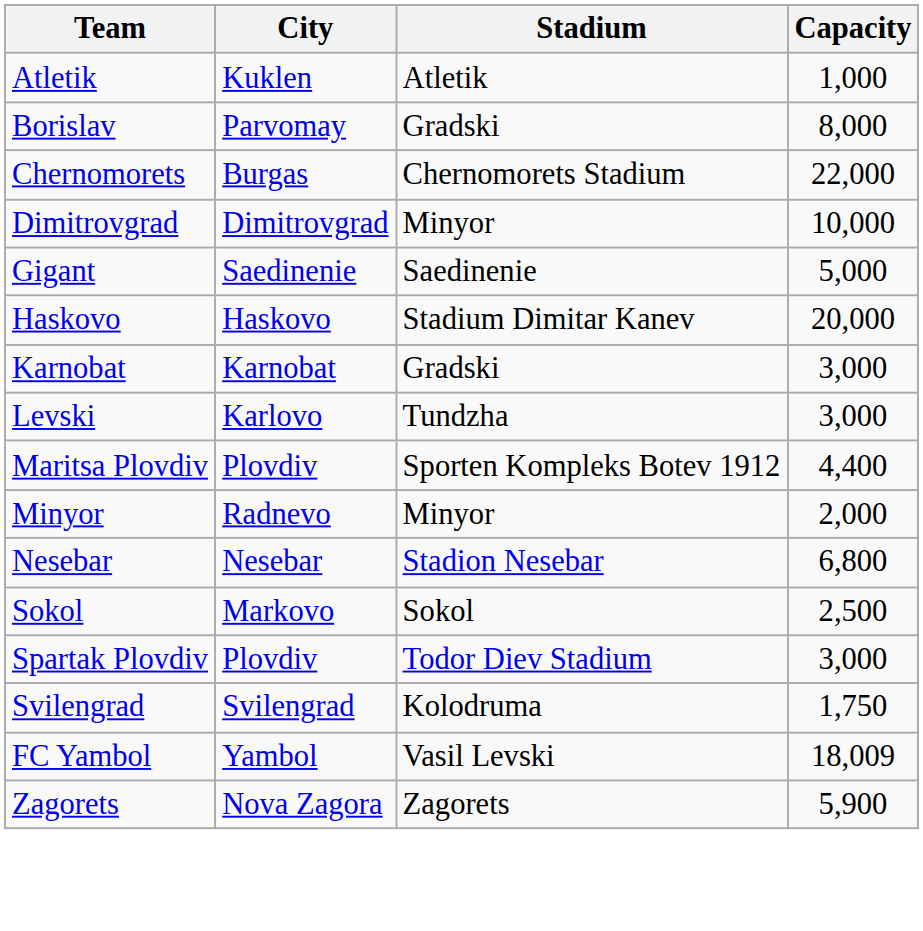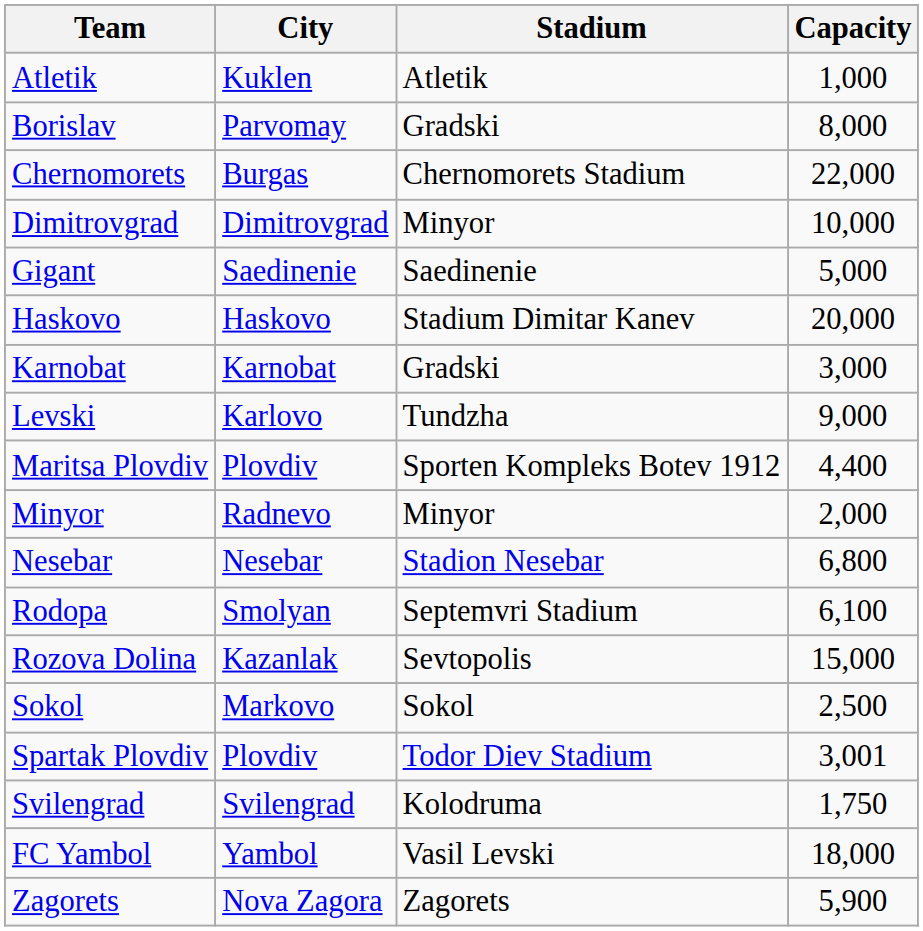Levski | Capacity: 3,000 -> 9,000
+ row: Rodopa | Smolyan | Septemvri Stadium | 6,100
+ row: Rozova Dolina | Kazanlak | Sevtopolis | 15,000
Spartak Plovdiv | Capacity: 3,000 -> 3,001
FC Yambol | Capacity: 18,009 -> 18,000
